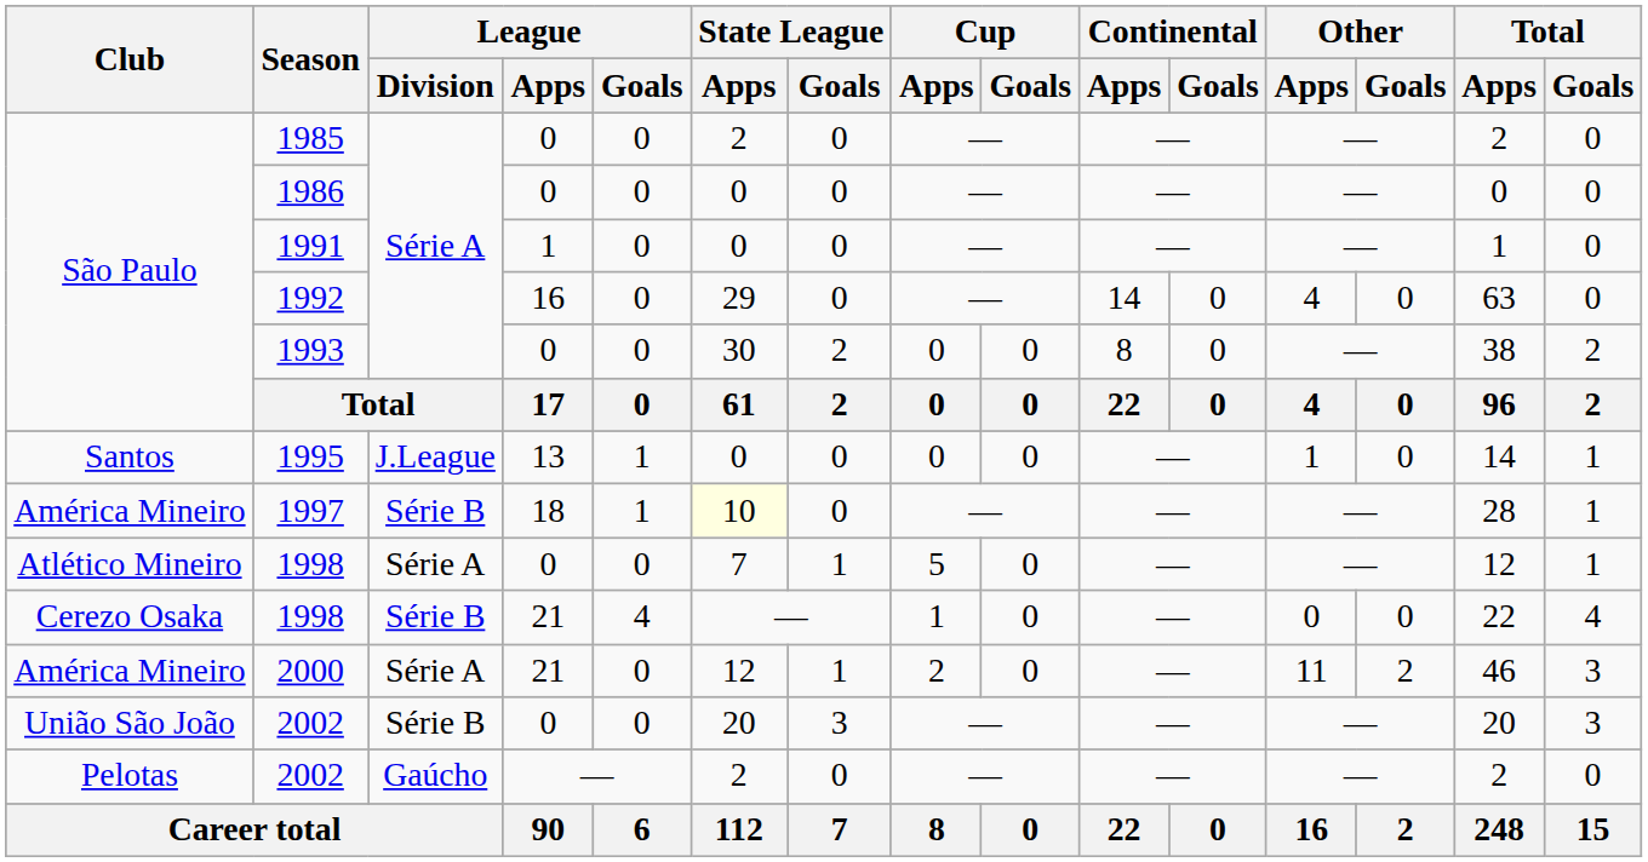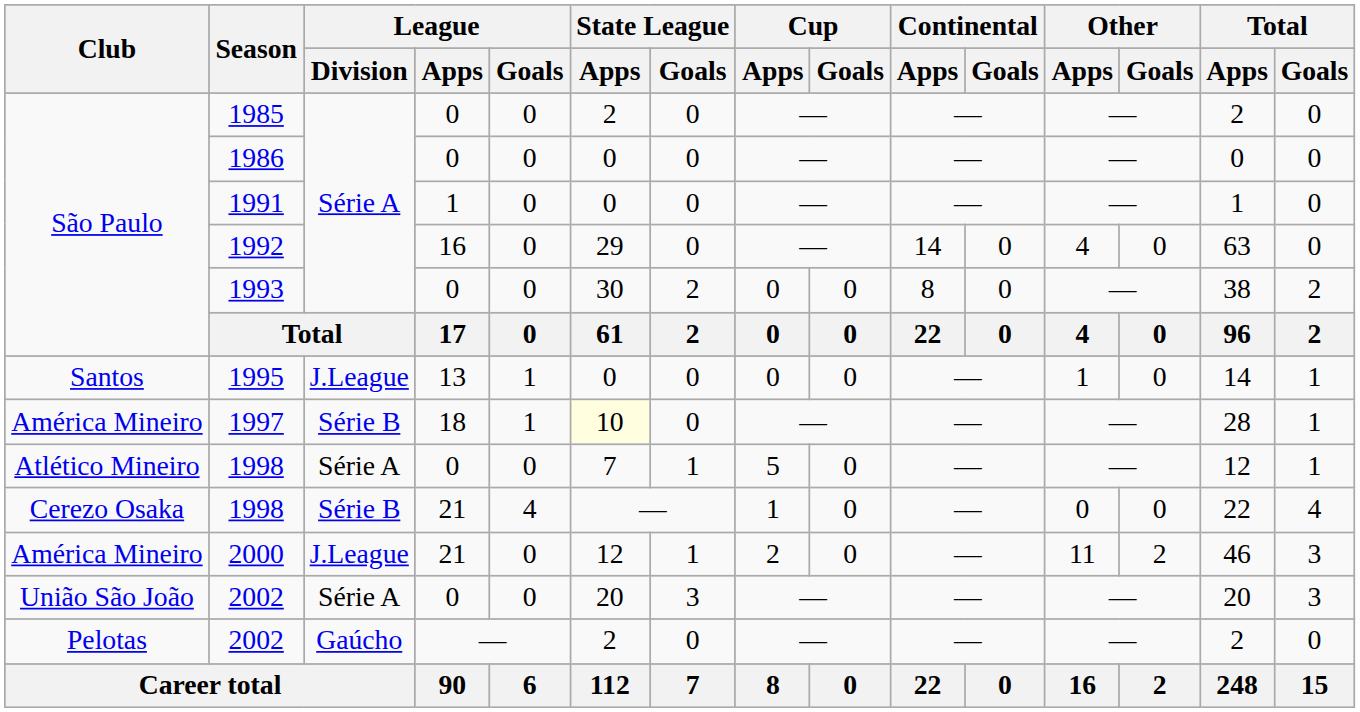2000 | League / Division: Série A -> J.League
União São João / 2002 | League / Division: Série B -> Série A
